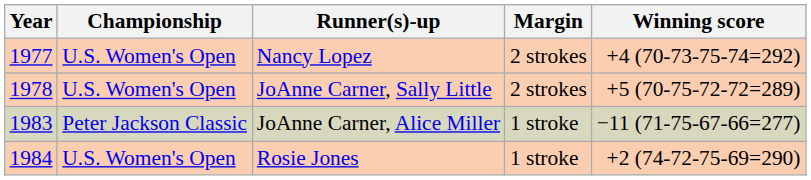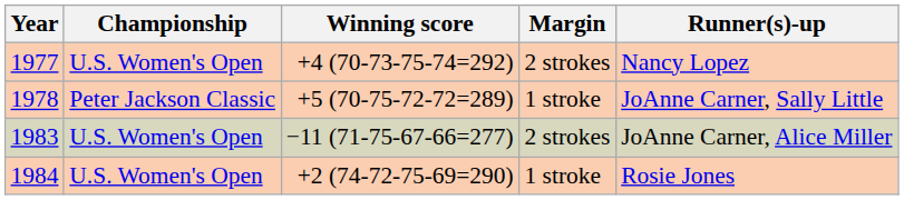columns swapped: Winning score <-> Runner(s)-up
1978 | Championship: U.S. Women's Open -> Peter Jackson Classic
1978 | Margin: 2 strokes -> 1 stroke
1983 | Championship: Peter Jackson Classic -> U.S. Women's Open
1983 | Margin: 1 stroke -> 2 strokes
